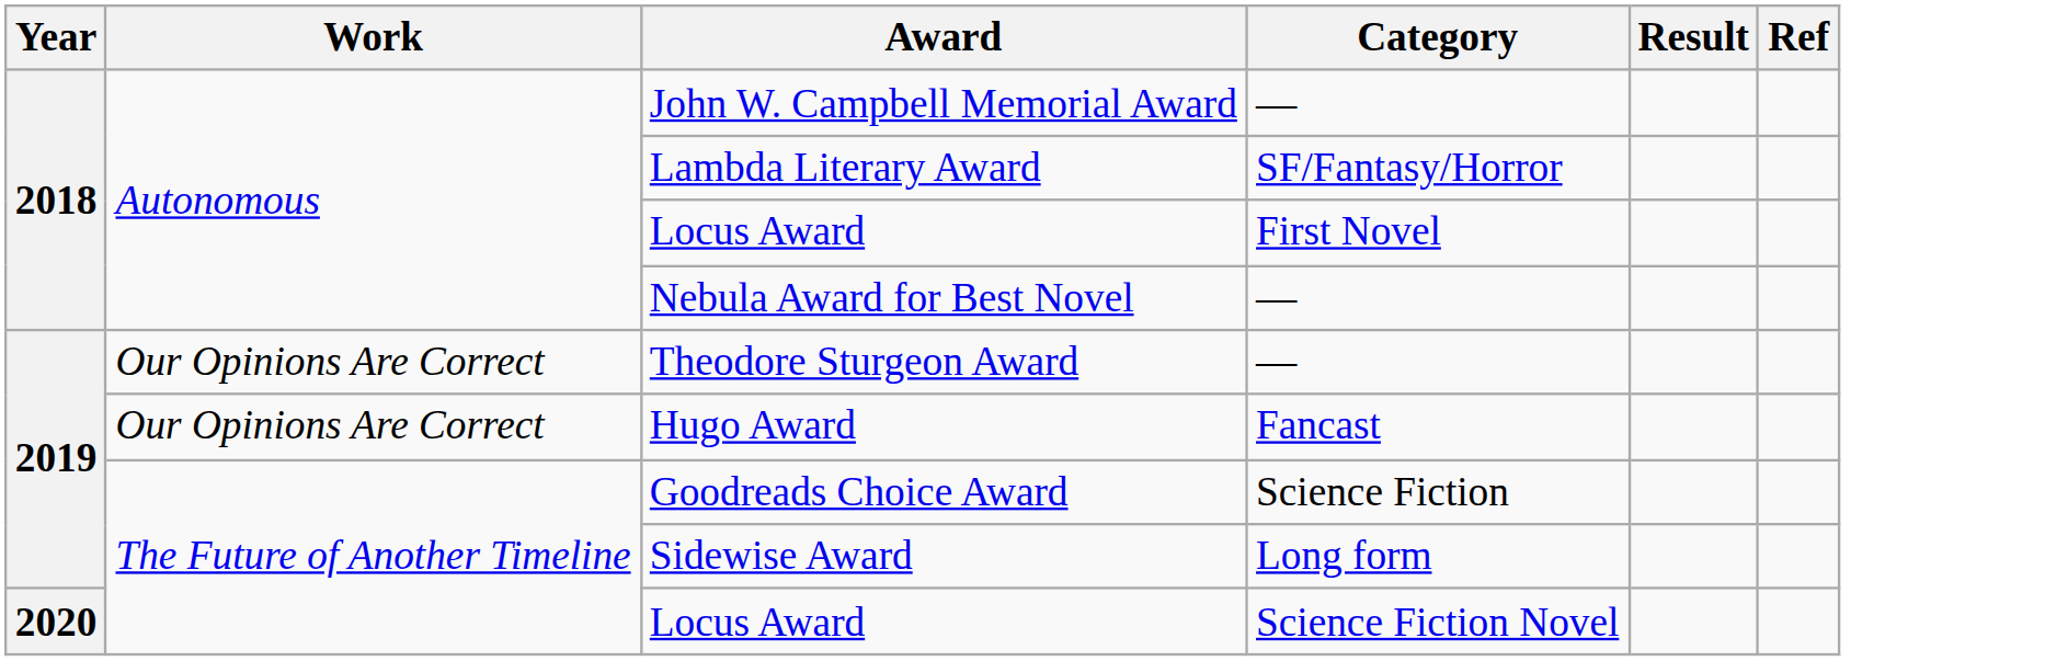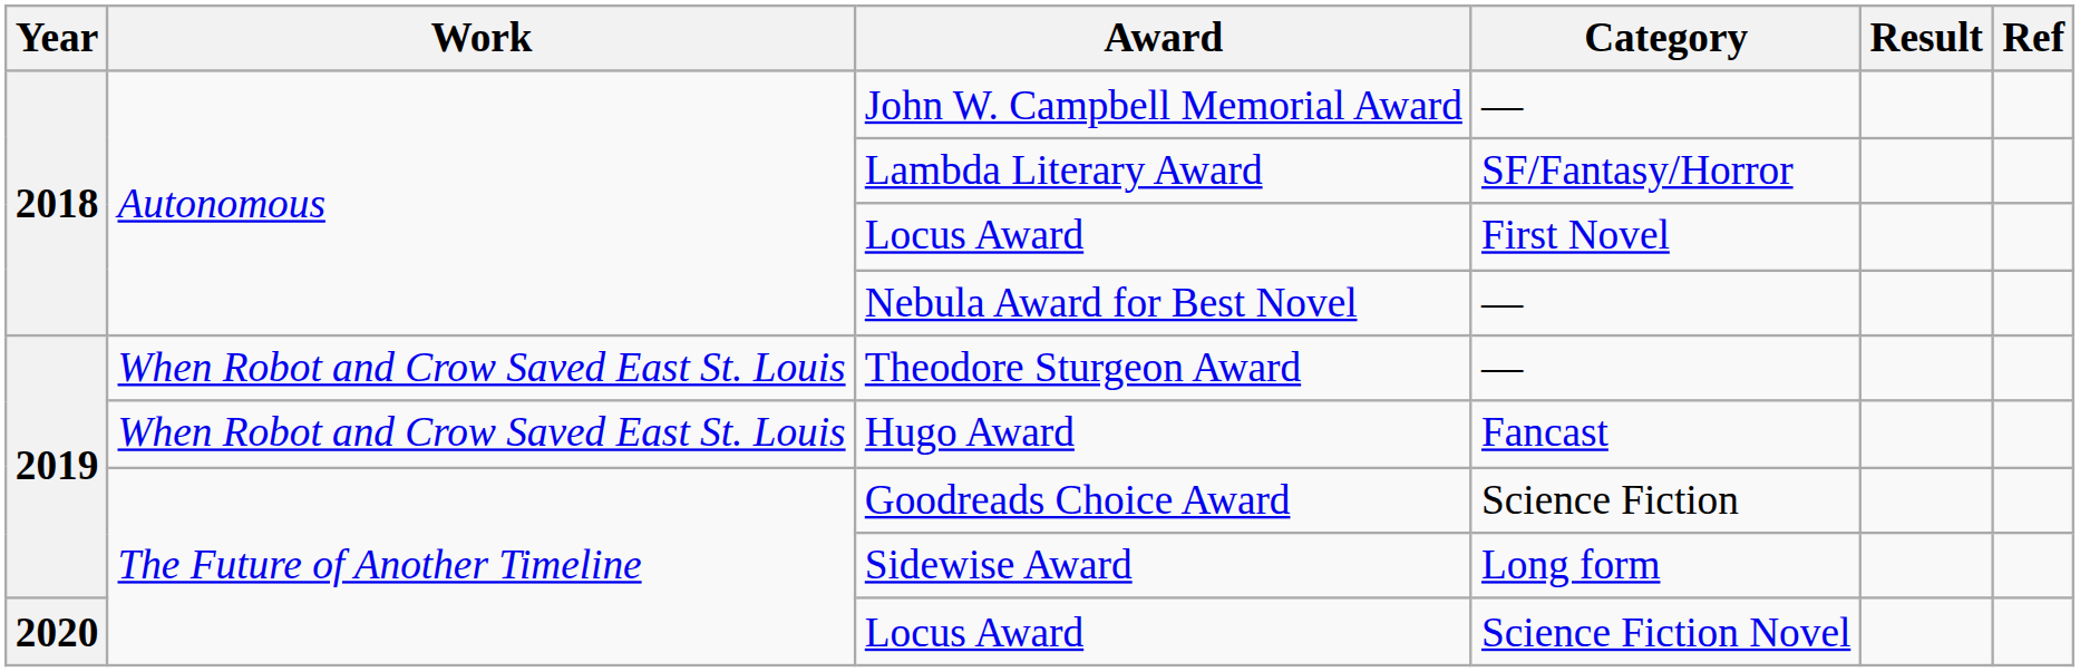Theodore Sturgeon Award | Work: Our Opinions Are Correct -> When Robot and Crow Saved East St. Louis
Hugo Award | Work: Our Opinions Are Correct -> When Robot and Crow Saved East St. Louis
